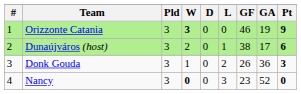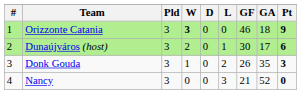Orizzonte Catania | GA: 19 -> 18
Dunaújváros (host) | GF: 38 -> 30
Donk Gouda | GA: 36 -> 35
Nancy | W: bold -> normal
Nancy | GF: 23 -> 21
